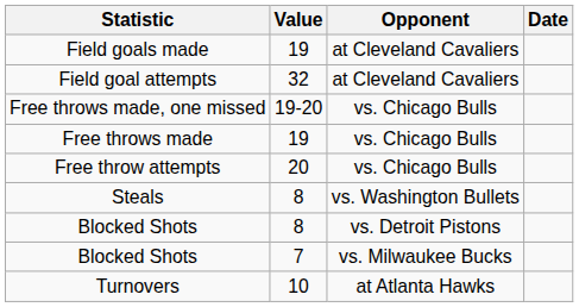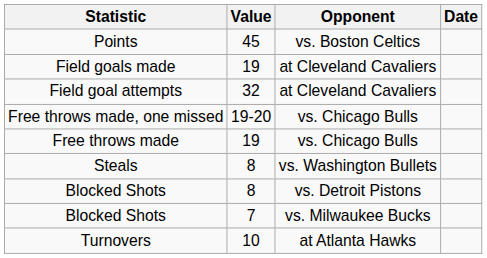+ row: Points | 45 | vs. Boston Celtics
- row: Free throw attempts | 20 | vs. Chicago Bulls
